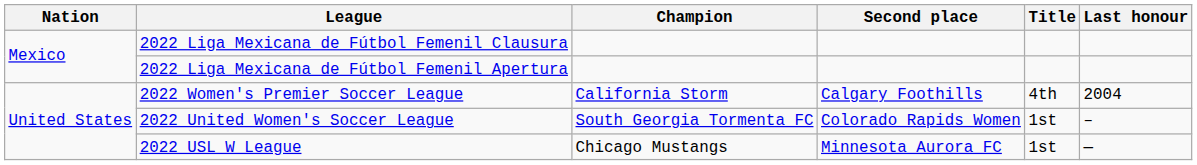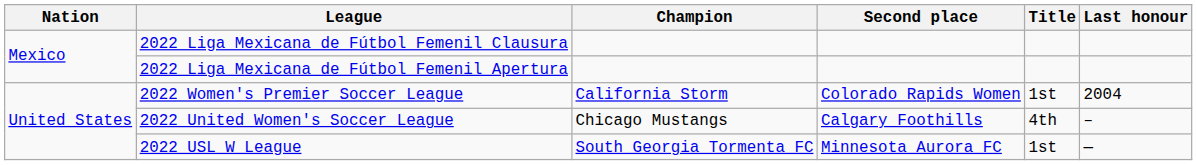2022 Women's Premier Soccer League | Second place: Calgary Foothills -> Colorado Rapids Women
2022 Women's Premier Soccer League | Title: 4th -> 1st
2022 United Women's Soccer League | Champion: South Georgia Tormenta FC -> Chicago Mustangs
2022 United Women's Soccer League | Second place: Colorado Rapids Women -> Calgary Foothills
2022 United Women's Soccer League | Title: 1st -> 4th
2022 USL W League | Champion: Chicago Mustangs -> South Georgia Tormenta FC
